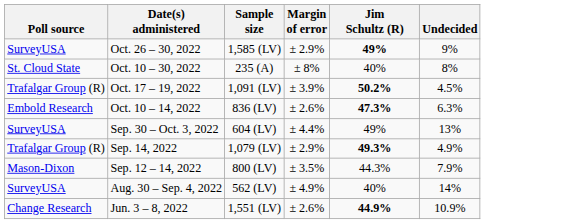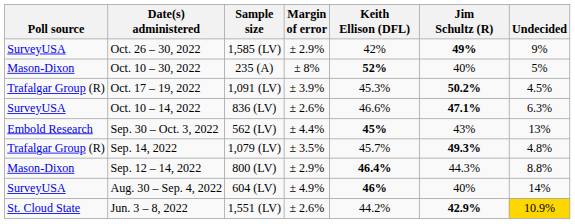+ column: Keith Ellison (DFL) | 42% | 52% | 45.3% | 46.6% | 45% | 45.7% | 46.4% | 46% | 44.2%
Oct. 10 – 30, 2022 | Poll source: St. Cloud State -> Mason-Dixon
Oct. 10 – 30, 2022 | Undecided: 8% -> 5%
Oct. 10 – 14, 2022 | Poll source: Embold Research -> SurveyUSA
Oct. 10 – 14, 2022 | Jim Schultz (R): 47.3% -> 47.1%
Sep. 30 – Oct. 3, 2022 | Poll source: SurveyUSA -> Embold Research
Sep. 30 – Oct. 3, 2022 | Sample size: 604 (LV) -> 562 (LV)
Sep. 30 – Oct. 3, 2022 | Jim Schultz (R): 49% -> 43%
Sep. 14, 2022 | Margin of error: ± 2.9% -> ± 3.5%
Sep. 14, 2022 | Undecided: 4.9% -> 4.8%
Sep. 12 – 14, 2022 | Margin of error: ± 3.5% -> ± 2.9%
Sep. 12 – 14, 2022 | Undecided: 7.9% -> 8.8%
Aug. 30 – Sep. 4, 2022 | Sample size: 562 (LV) -> 604 (LV)
Jun. 3 – 8, 2022 | Poll source: Change Research -> St. Cloud State
Jun. 3 – 8, 2022 | Jim Schultz (R): 44.9% -> 42.9%
Jun. 3 – 8, 2022 | Undecided: no background -> gold background
